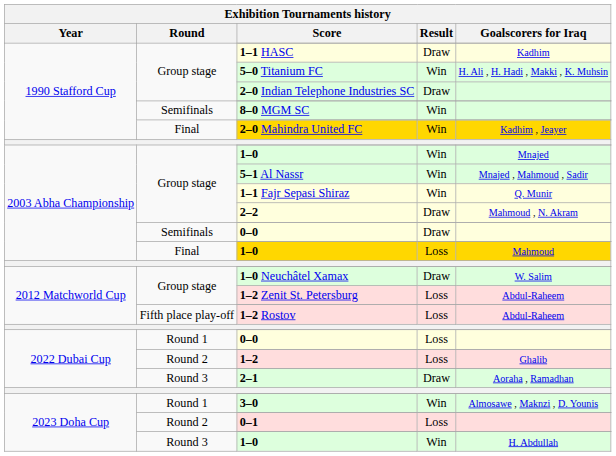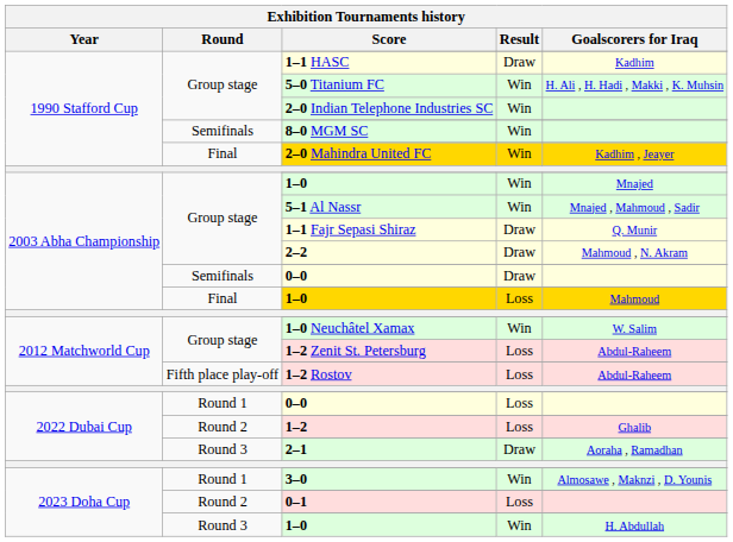2–0 Indian Telephone Industries SC | Result: Draw -> Win
1–1 Fajr Sepasi Shiraz | Result: Win -> Draw
1–0 Neuchâtel Xamax | Result: Draw -> Win
